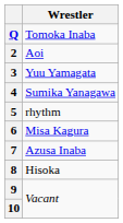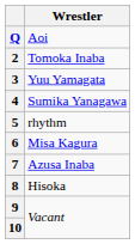Q | Wrestler: Tomoka Inaba -> Aoi
2 | Wrestler: Aoi -> Tomoka Inaba
